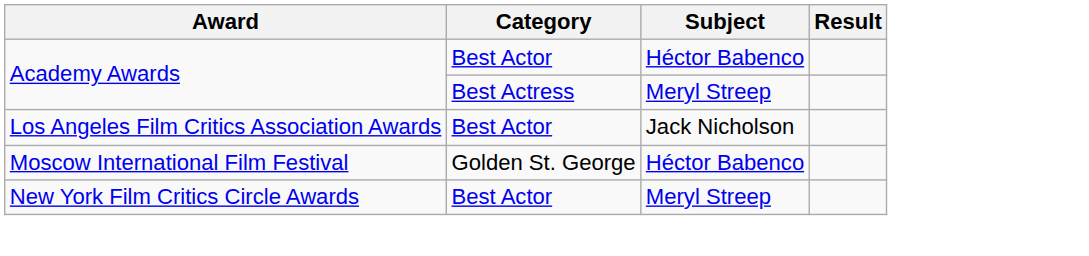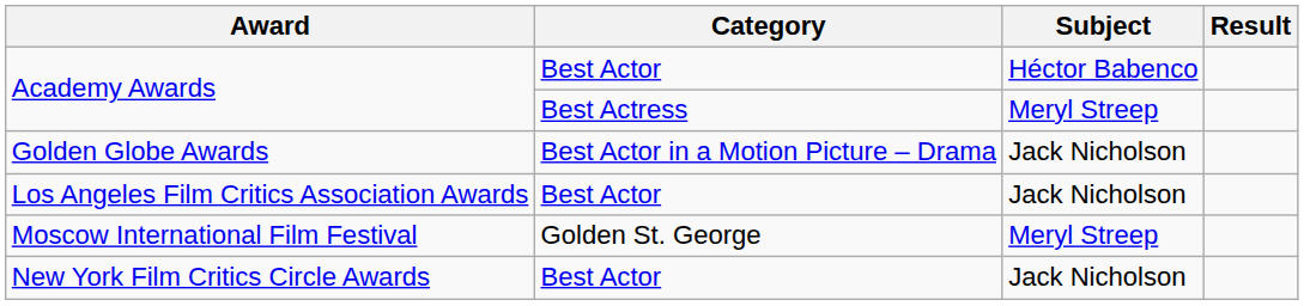+ row: Golden Globe Awards | Best Actor in a Motion Picture – Drama | Jack Nicholson
Moscow International Film Festival | Subject: Héctor Babenco -> Meryl Streep
New York Film Critics Circle Awards | Subject: Meryl Streep -> Jack Nicholson
